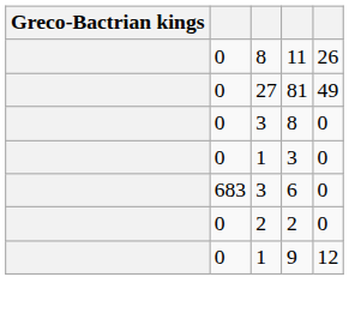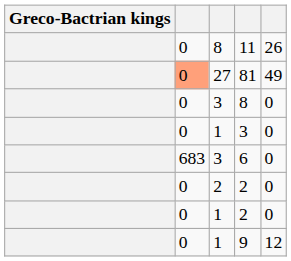81 | column 2: no background -> lightsalmon background
+ row: 0 | 1 | 2 | 0
